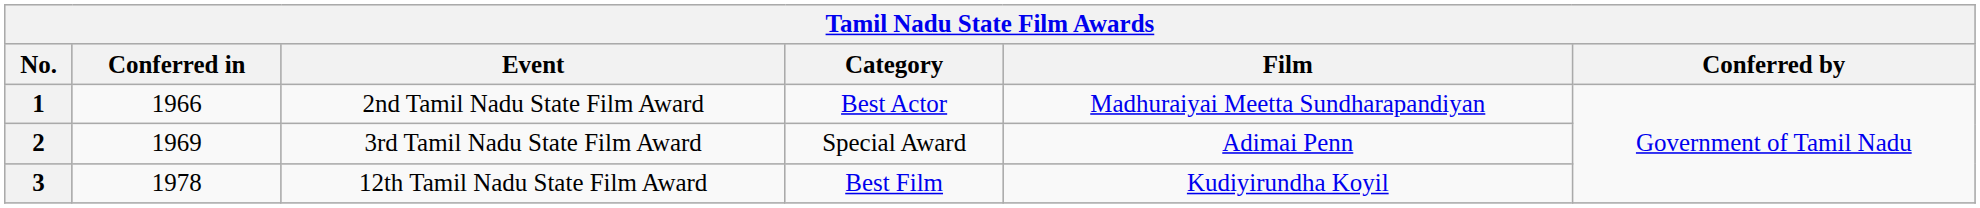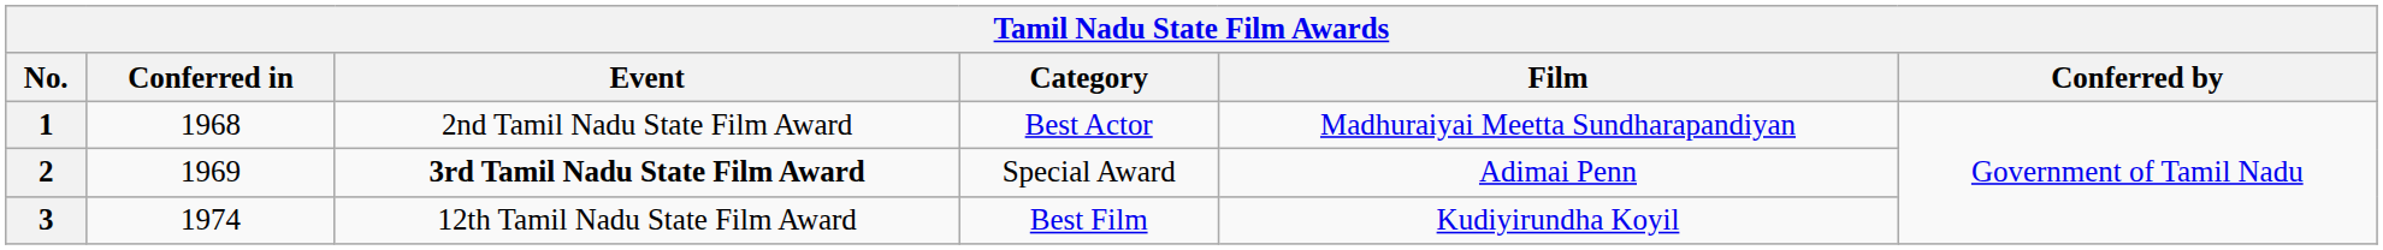1 | Conferred in: 1966 -> 1968
2 | Event: normal -> bold
3 | Conferred in: 1978 -> 1974
